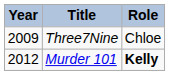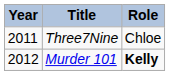Three7Nine | Year: 2009 -> 2011
